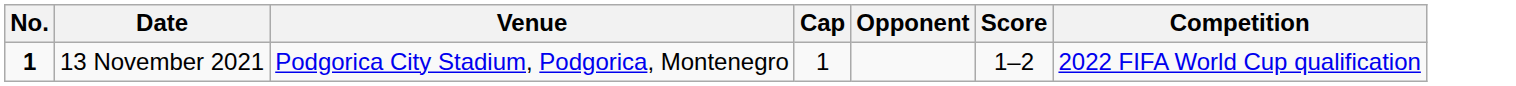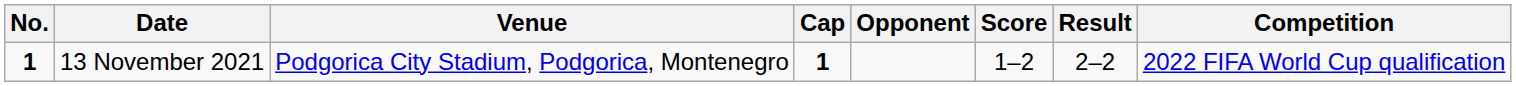+ column: Result | 2–2
13 November 2021 | Cap: normal -> bold
